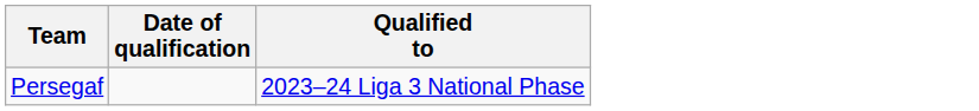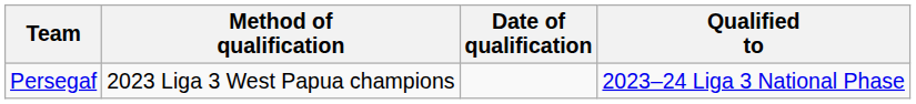+ column: Method of qualification | 2023 Liga 3 West Papua champions
